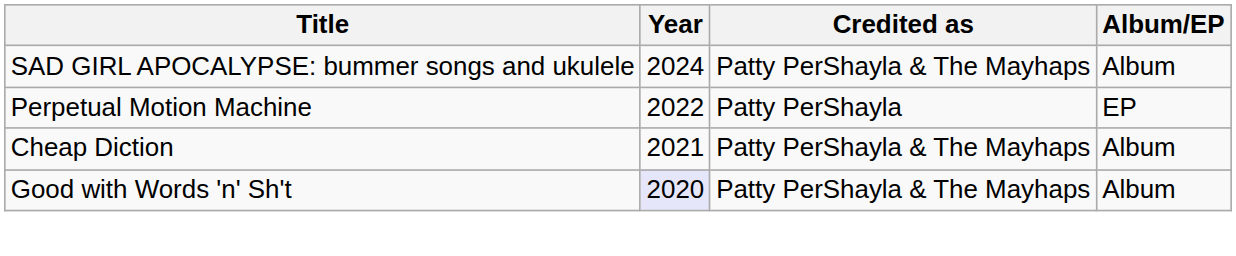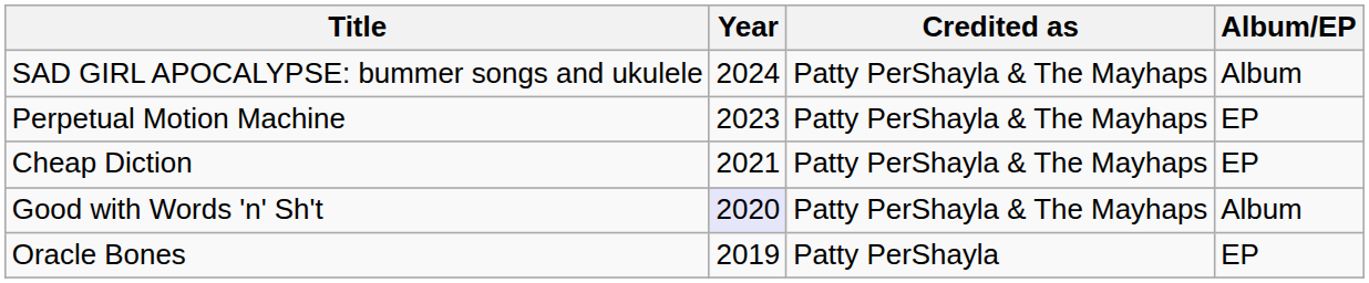Perpetual Motion Machine | Year: 2022 -> 2023
Perpetual Motion Machine | Credited as: Patty PerShayla -> Patty PerShayla & The Mayhaps
Cheap Diction | Album/EP: Album -> EP
+ row: Oracle Bones | 2019 | Patty PerShayla | EP
